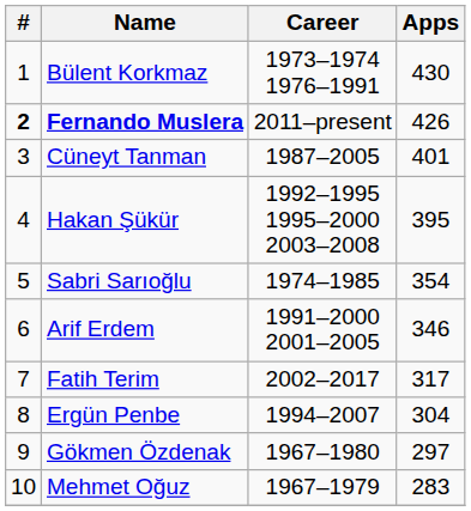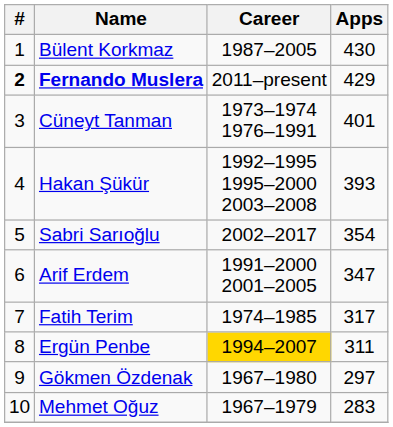Bülent Korkmaz | Career: 1973–1974 1976–1991 -> 1987–2005
Fernando Muslera | Apps: 426 -> 429
Cüneyt Tanman | Career: 1987–2005 -> 1973–1974 1976–1991
Hakan Şükür | Apps: 395 -> 393
Sabri Sarıoğlu | Career: 1974–1985 -> 2002–2017
Arif Erdem | Apps: 346 -> 347
Fatih Terim | Career: 2002–2017 -> 1974–1985
Ergün Penbe | Career: no background -> gold background
Ergün Penbe | Apps: 304 -> 311
